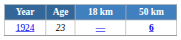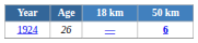1924 | Age: 23 -> 26
